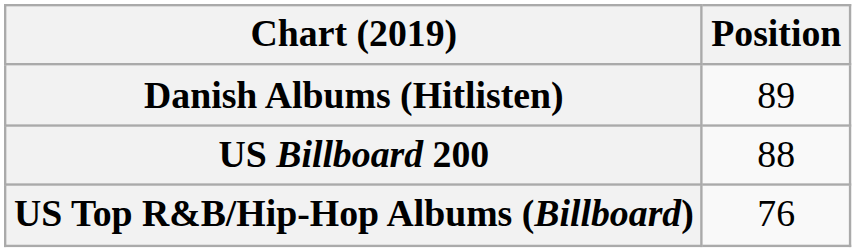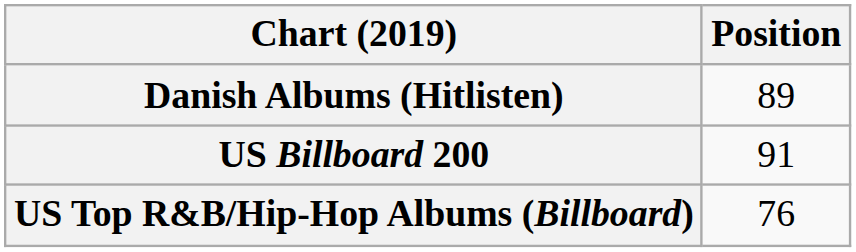US Billboard 200 | Position: 88 -> 91
